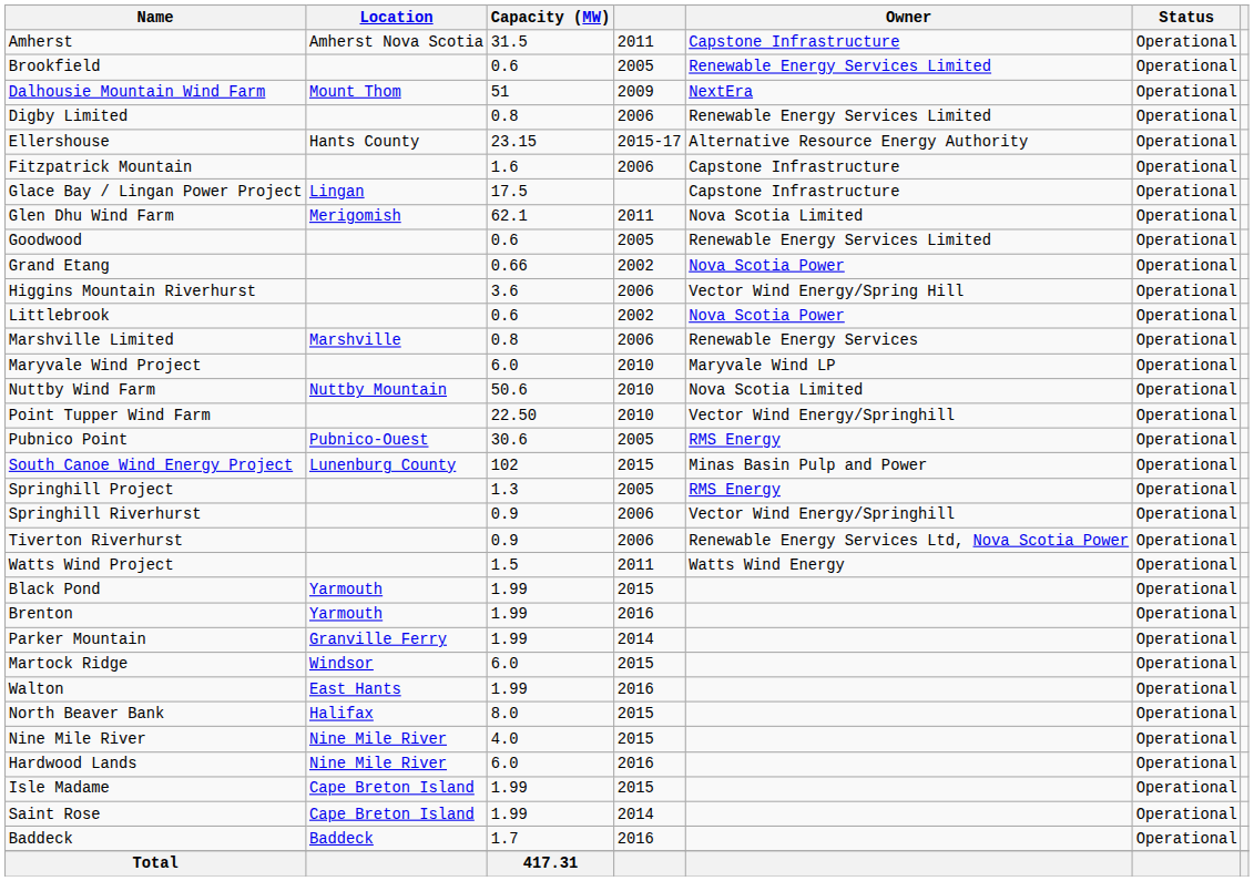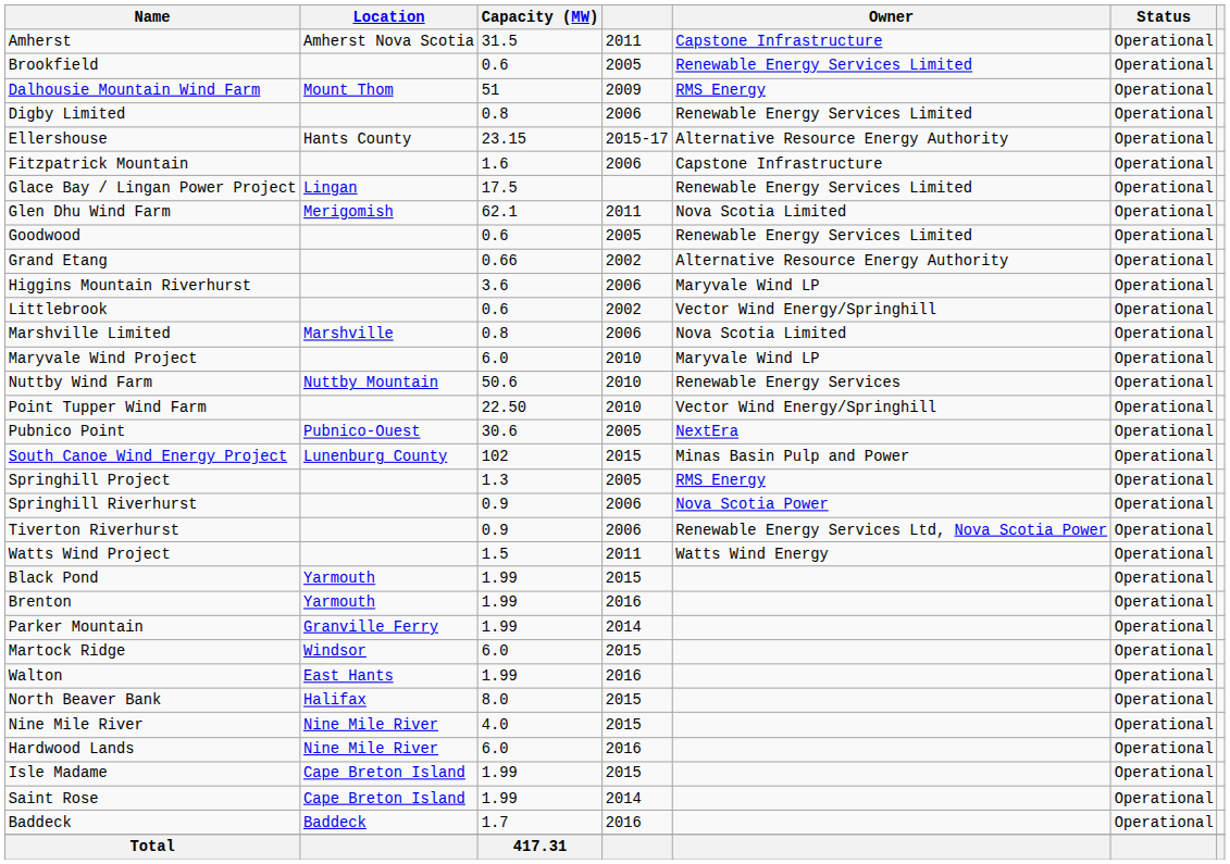Dalhousie Mountain Wind Farm | Owner: NextEra -> RMS Energy
Glace Bay / Lingan Power Project | Owner: Capstone Infrastructure -> Renewable Energy Services Limited
Grand Etang | Owner: Nova Scotia Power -> Alternative Resource Energy Authority
Higgins Mountain Riverhurst | Owner: Vector Wind Energy/Spring Hill -> Maryvale Wind LP
Littlebrook | Owner: Nova Scotia Power -> Vector Wind Energy/Springhill
Marshville Limited | Owner: Renewable Energy Services -> Nova Scotia Limited
Nuttby Wind Farm | Owner: Nova Scotia Limited -> Renewable Energy Services
Pubnico Point | Owner: RMS Energy -> NextEra
Springhill Riverhurst | Owner: Vector Wind Energy/Springhill -> Nova Scotia Power
